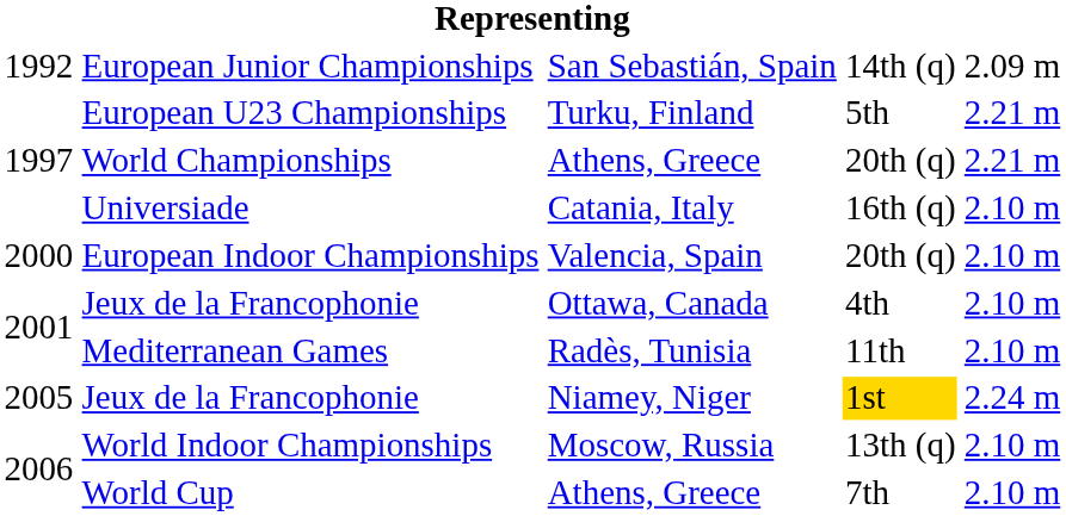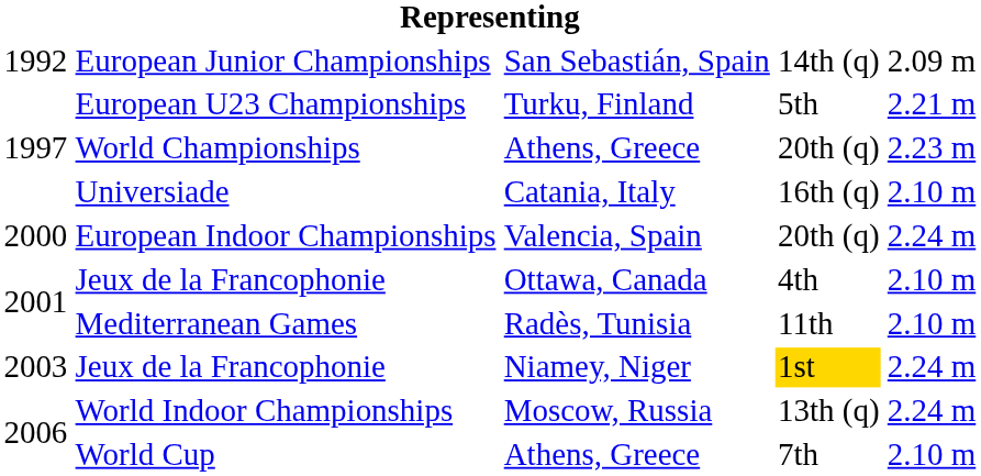World Championships | column 5: 2.21 m -> 2.23 m
European Indoor Championships | column 5: 2.10 m -> 2.24 m
Jeux de la Francophonie / Niamey, Niger | column 1: 2005 -> 2003
World Indoor Championships | column 5: 2.10 m -> 2.24 m
